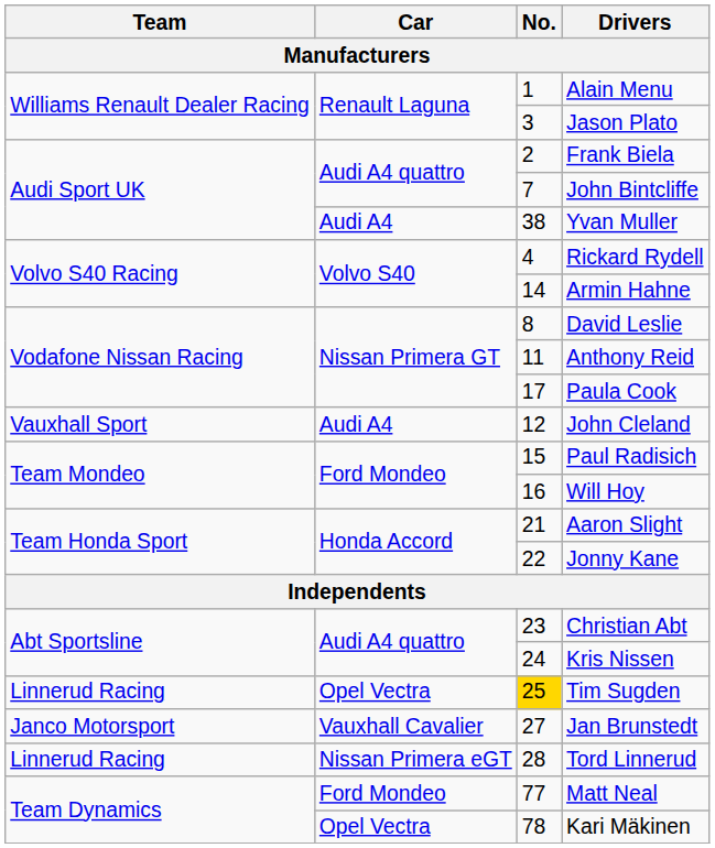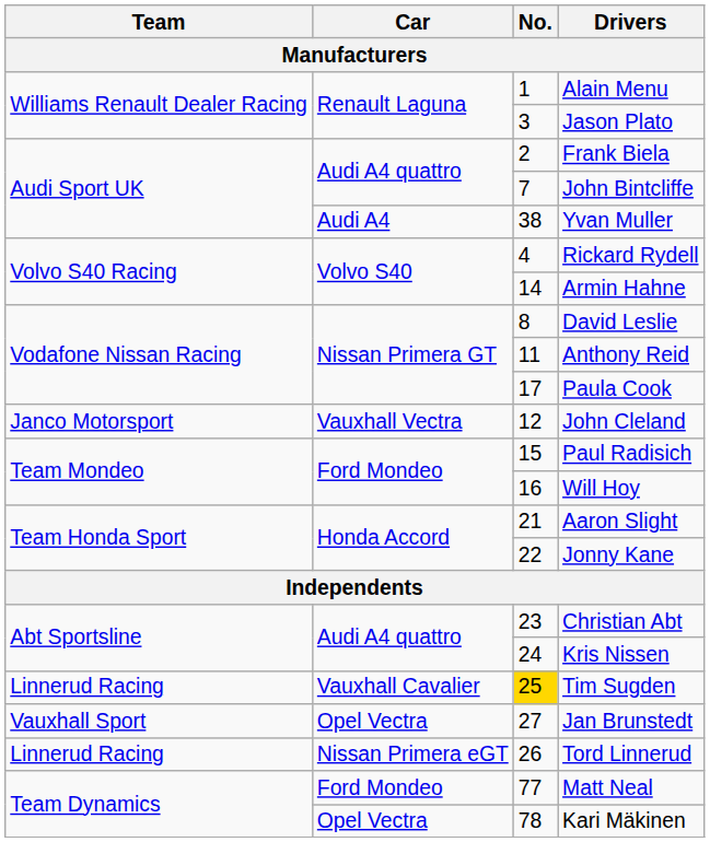John Cleland | Team: Vauxhall Sport -> Janco Motorsport
John Cleland | Car: Audi A4 -> Vauxhall Vectra
Tim Sugden | Car: Opel Vectra -> Vauxhall Cavalier
Jan Brunstedt | Team: Janco Motorsport -> Vauxhall Sport
Jan Brunstedt | Car: Vauxhall Cavalier -> Opel Vectra
Tord Linnerud | No.: 28 -> 26
